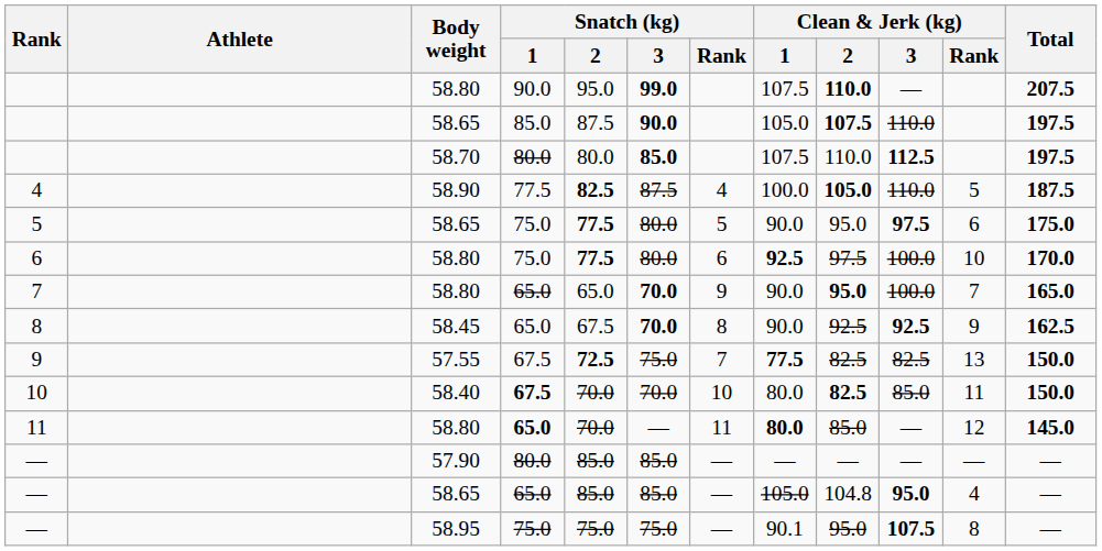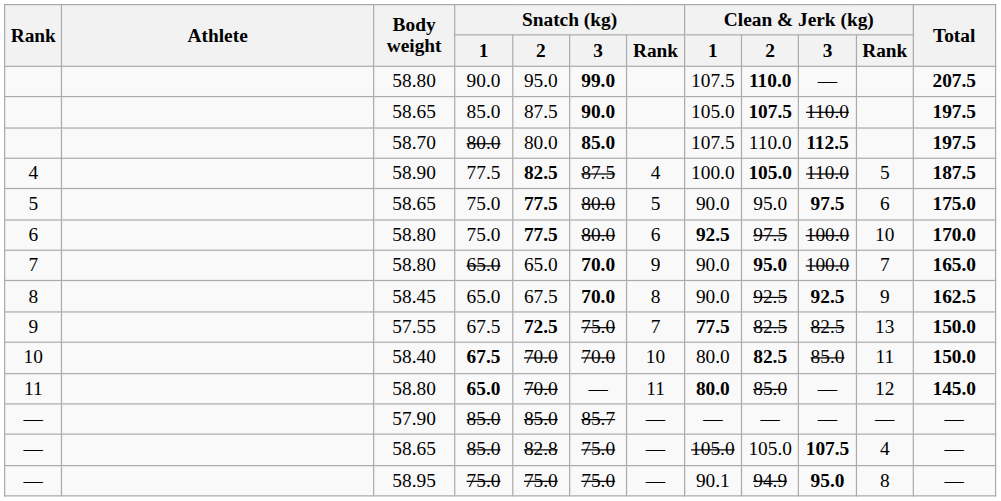— / 57.90 | Snatch (kg) / 1: 80.0 -> 85.0
— / 57.90 | Snatch (kg) / 3: 85.0 -> 85.7
— / 58.65 | Snatch (kg) / 1: 65.0 -> 85.0
— / 58.65 | Snatch (kg) / 2: 85.0 -> 82.8
— / 58.65 | Snatch (kg) / 3: 85.0 -> 75.0
— / 58.65 | Clean & Jerk (kg) / 2: 104.8 -> 105.0
— / 58.65 | Clean & Jerk (kg) / 3: 95.0 -> 107.5
— / 58.95 | Clean & Jerk (kg) / 2: 95.0 -> 94.9
— / 58.95 | Clean & Jerk (kg) / 3: 107.5 -> 95.0
